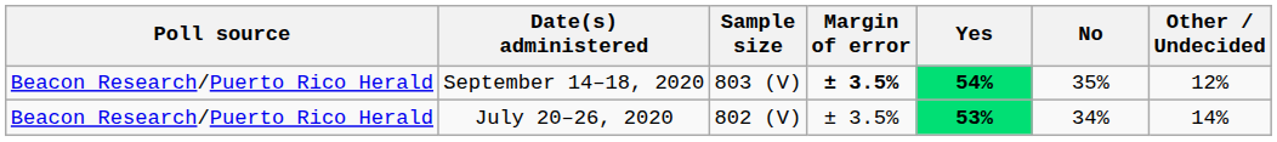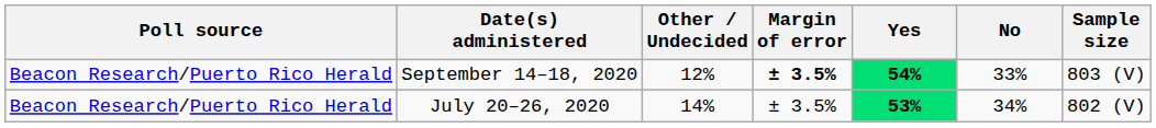columns swapped: Sample size <-> Other / Undecided
September 14–18, 2020 | No: 35% -> 33%
